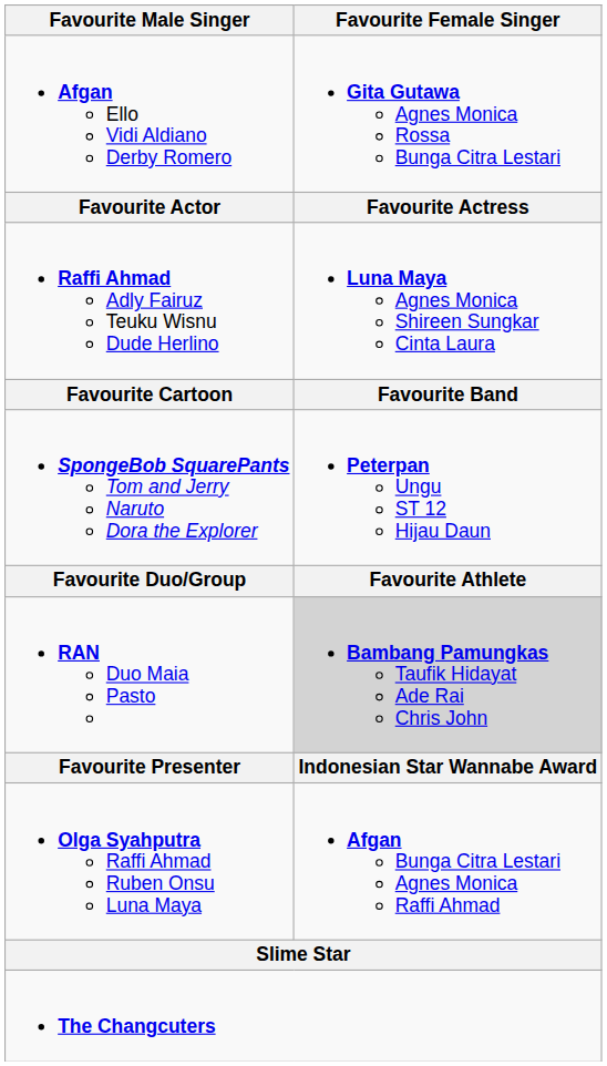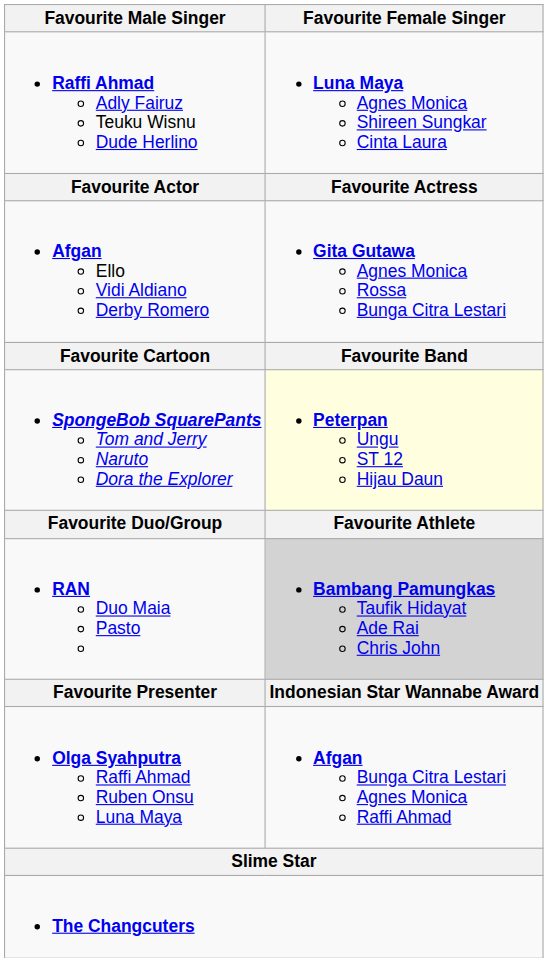rows swapped: Afgan Ello Vidi Aldiano Derby Romero <-> Raffi Ahmad Adly Fairuz Teuku Wisnu Dude Herlino
SpongeBob SquarePants Tom and Jerry Naruto Dora the Explorer | Favourite Female Singer: no background -> lightyellow background
